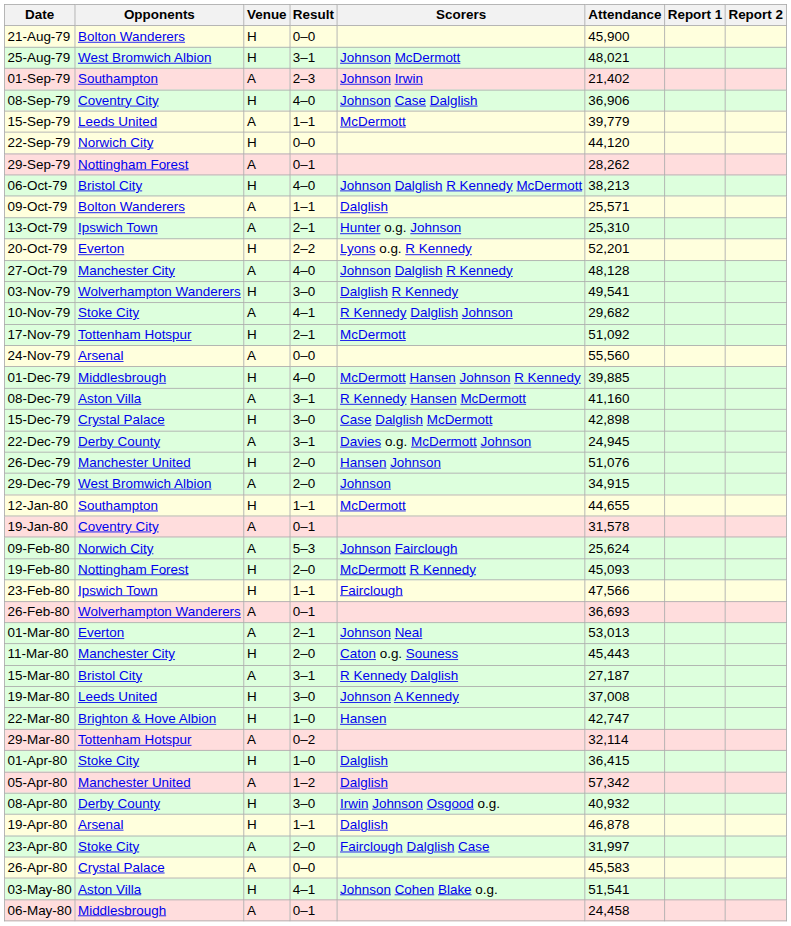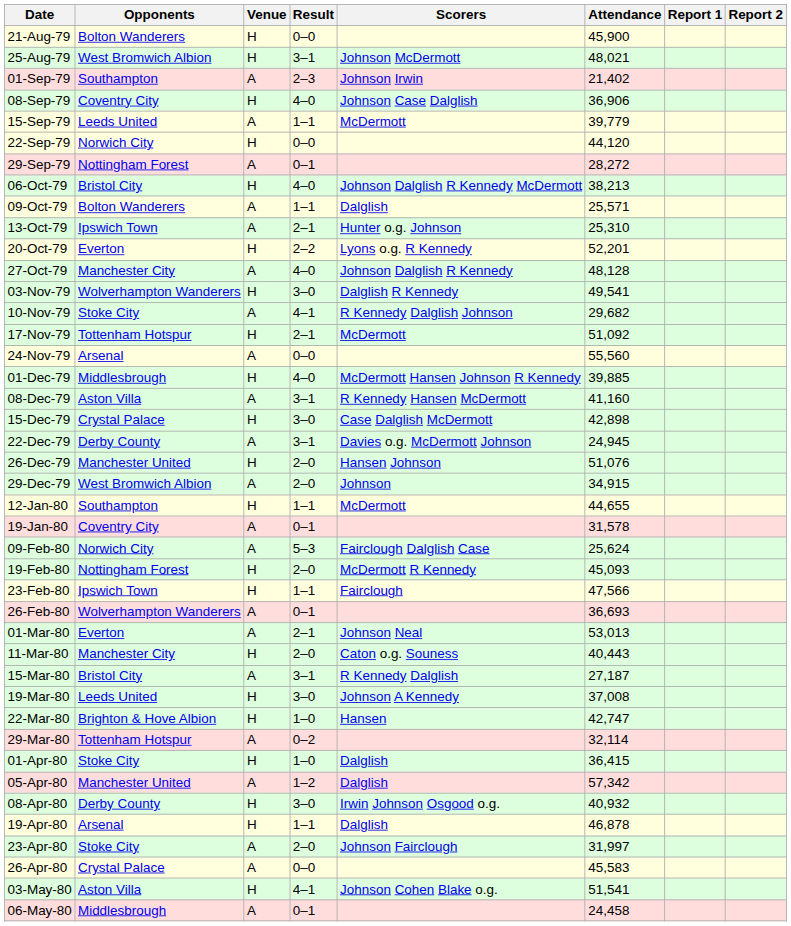29-Sep-79 | Attendance: 28,262 -> 28,272
09-Feb-80 | Scorers: Johnson Fairclough -> Fairclough Dalglish Case
11-Mar-80 | Attendance: 45,443 -> 40,443
23-Apr-80 | Scorers: Fairclough Dalglish Case -> Johnson Fairclough
